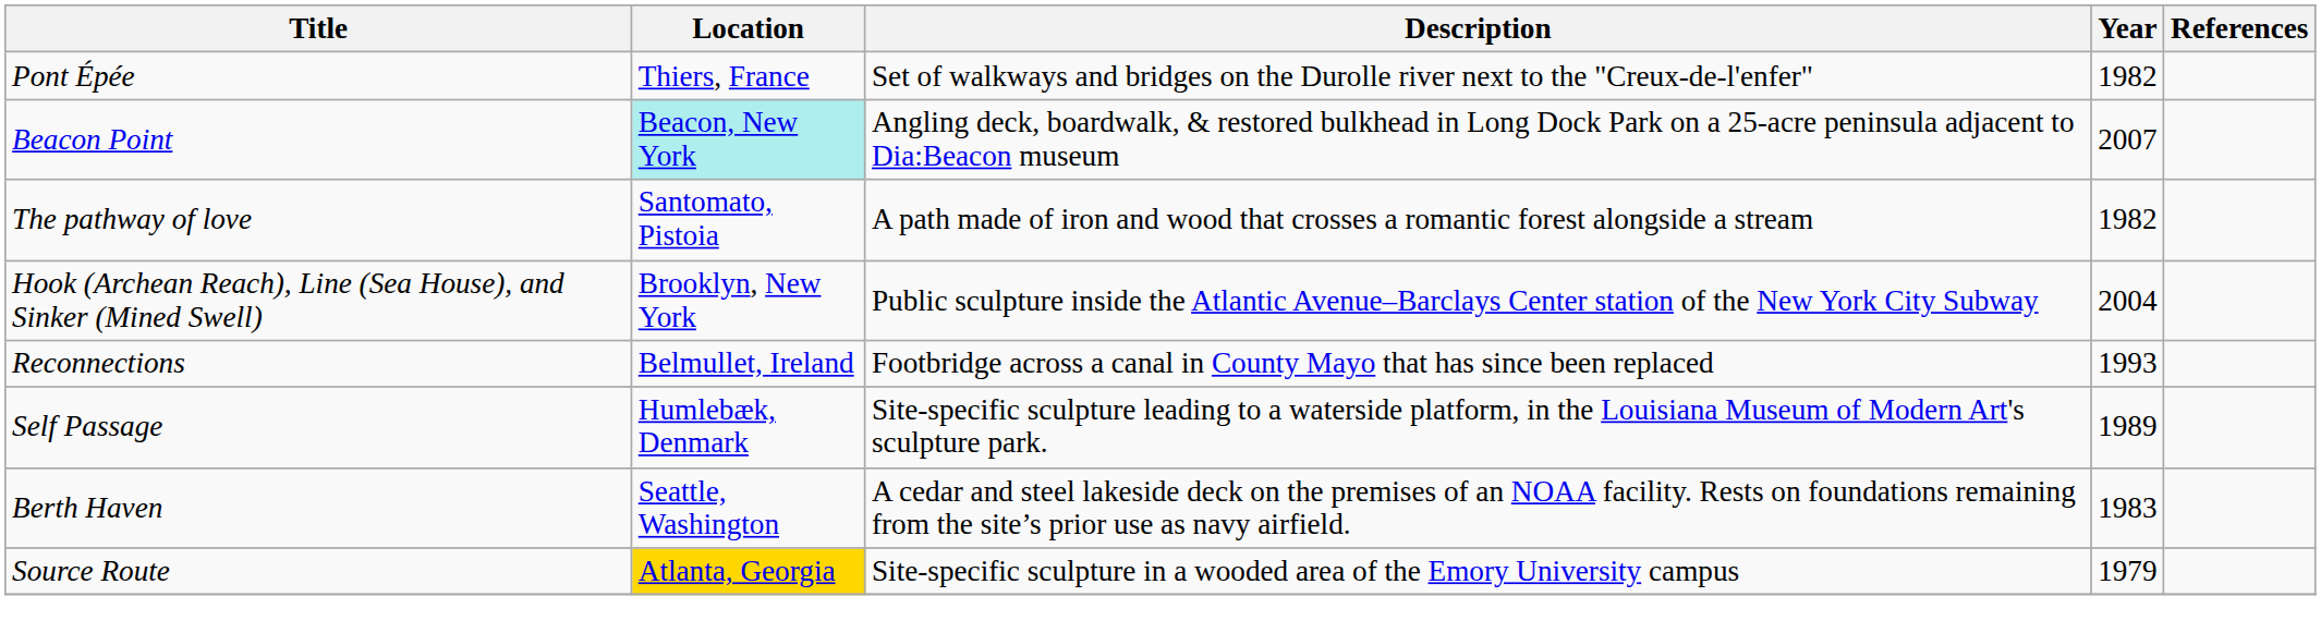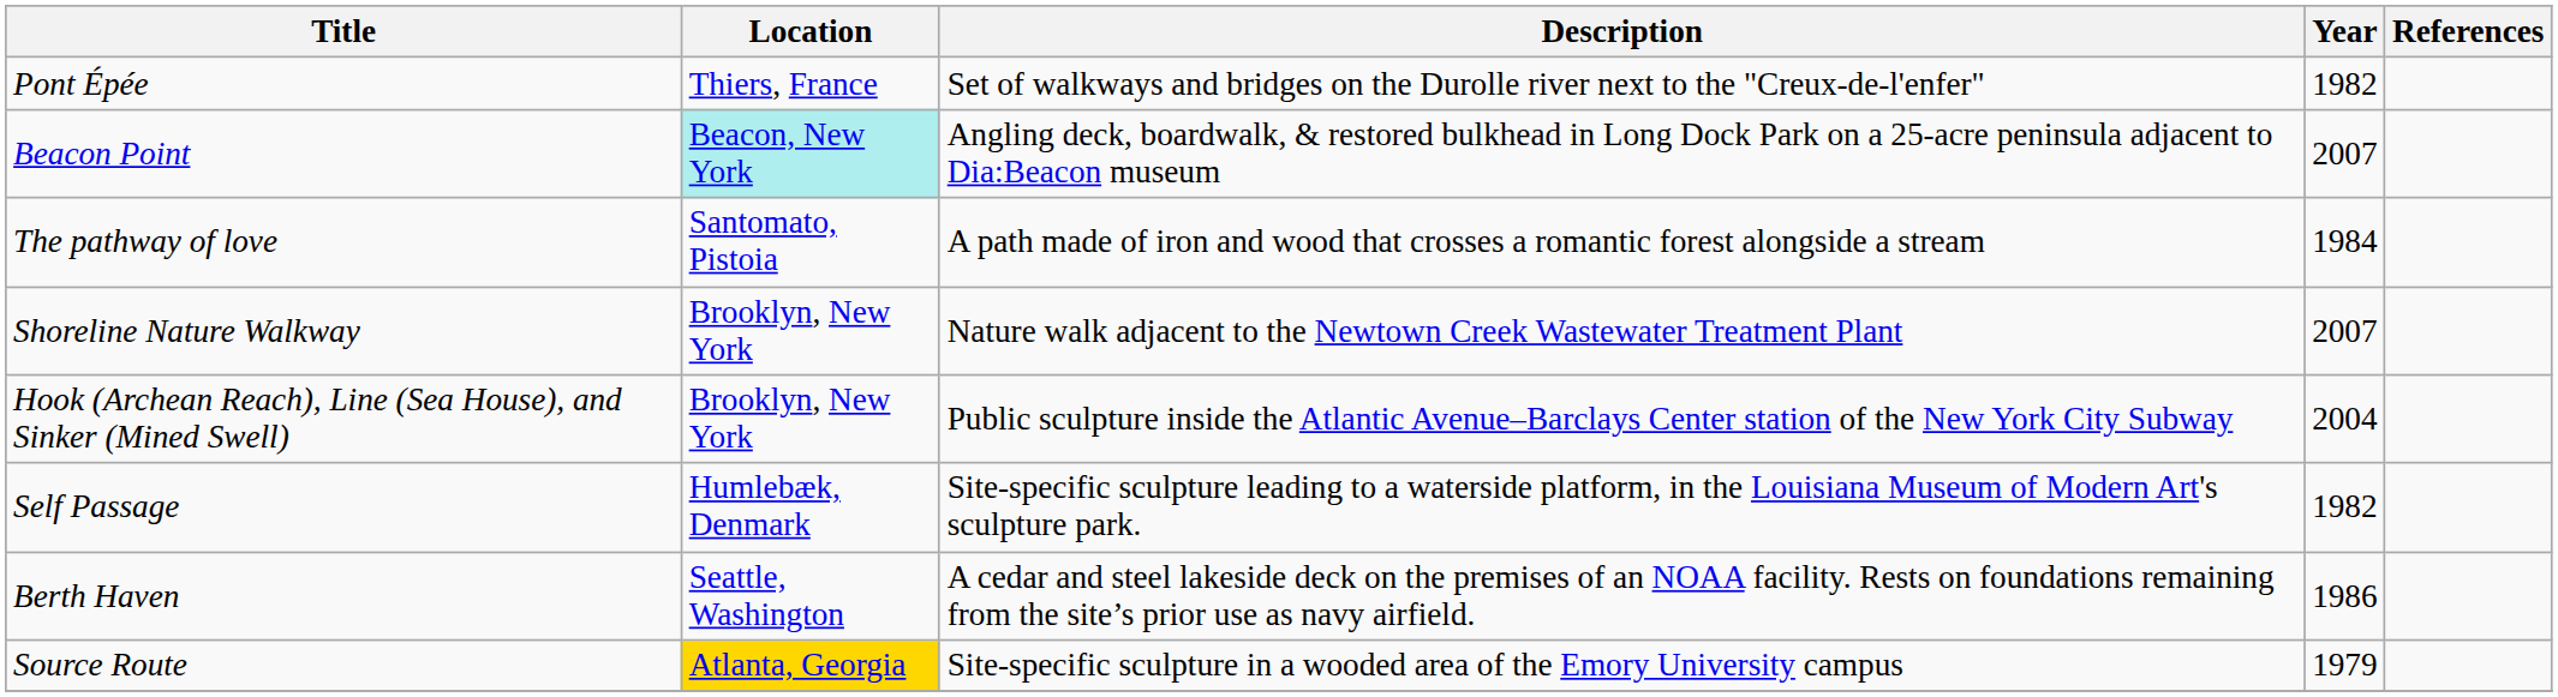The pathway of love | Year: 1982 -> 1984
+ row: Shoreline Nature Walkway | Brooklyn, New York | Nature walk adjacent to the Newtown Creek Wastewater Treatment Plant | 2007
- row: Reconnections | Belmullet, Ireland | Footbridge across a canal in County Mayo that has since been replaced | 1993
Self Passage | Year: 1989 -> 1982
Berth Haven | Year: 1983 -> 1986
